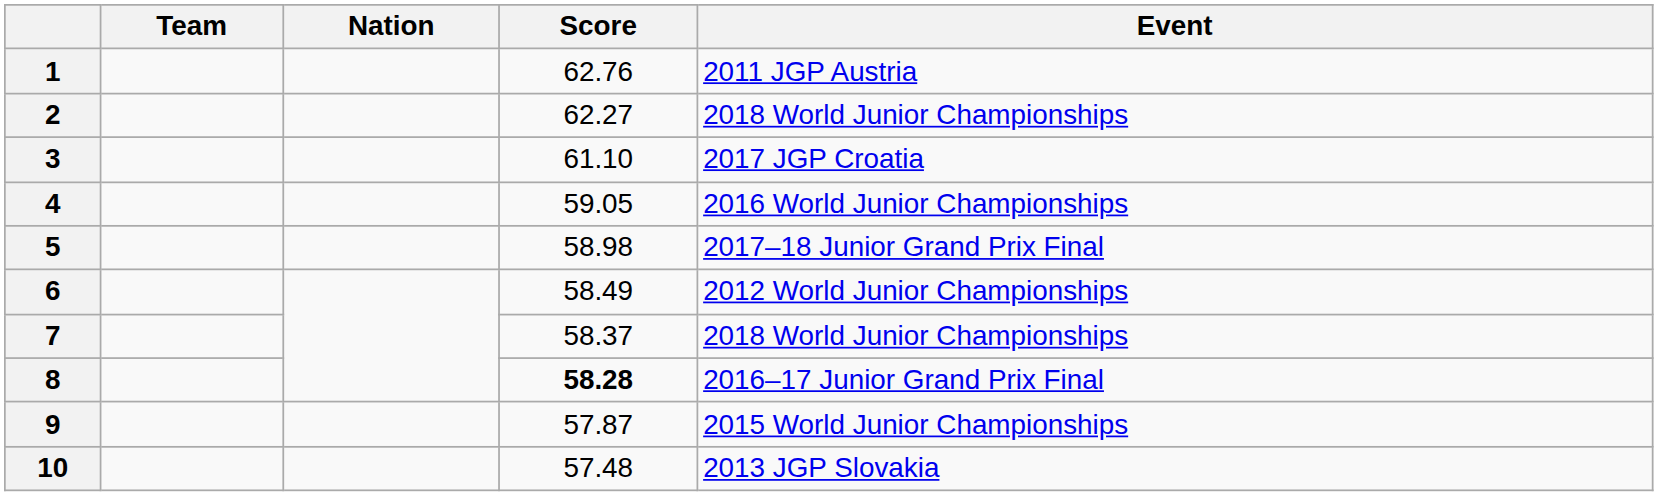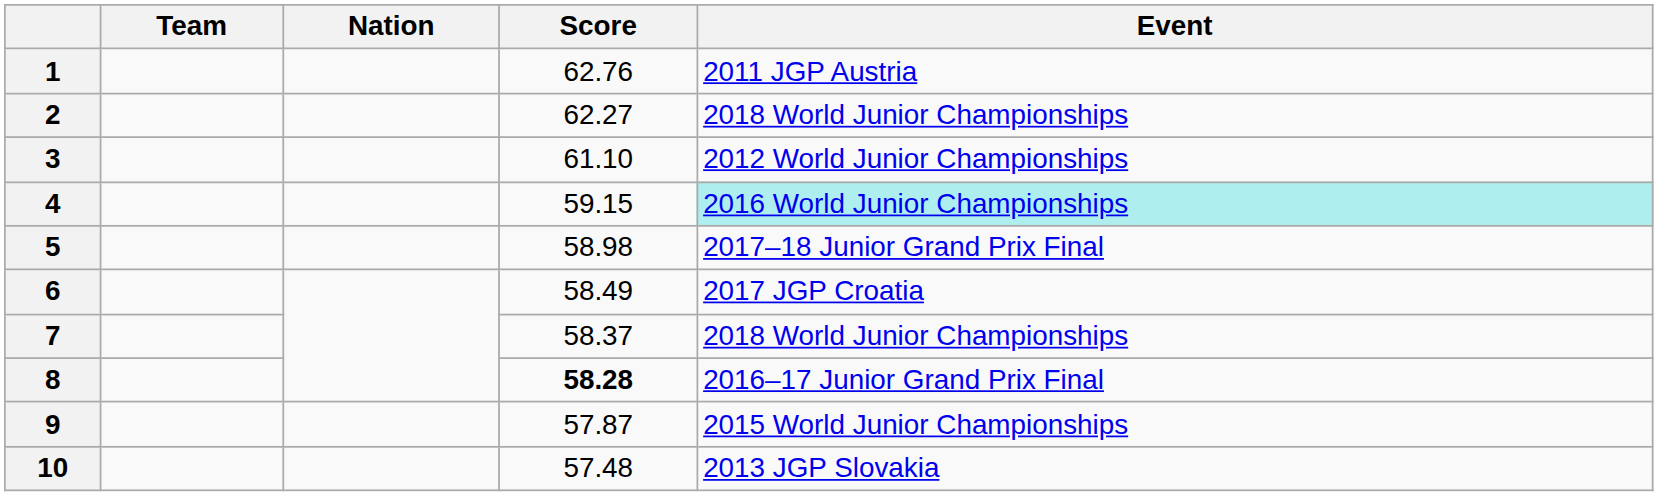3 | Event: 2017 JGP Croatia -> 2012 World Junior Championships
4 | Score: 59.05 -> 59.15
4 | Event: no background -> paleturquoise background
6 | Event: 2012 World Junior Championships -> 2017 JGP Croatia
